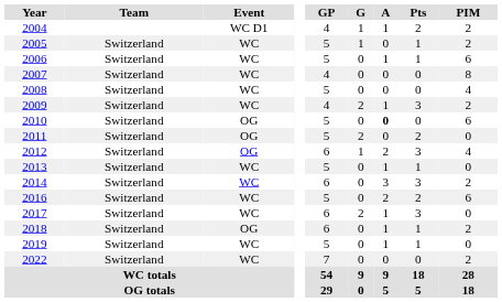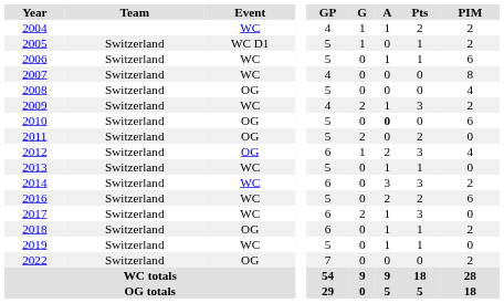2004 | Event: WC D1 -> WC
2005 | Event: WC -> WC D1
2008 | Event: WC -> OG
2022 | Event: WC -> OG
